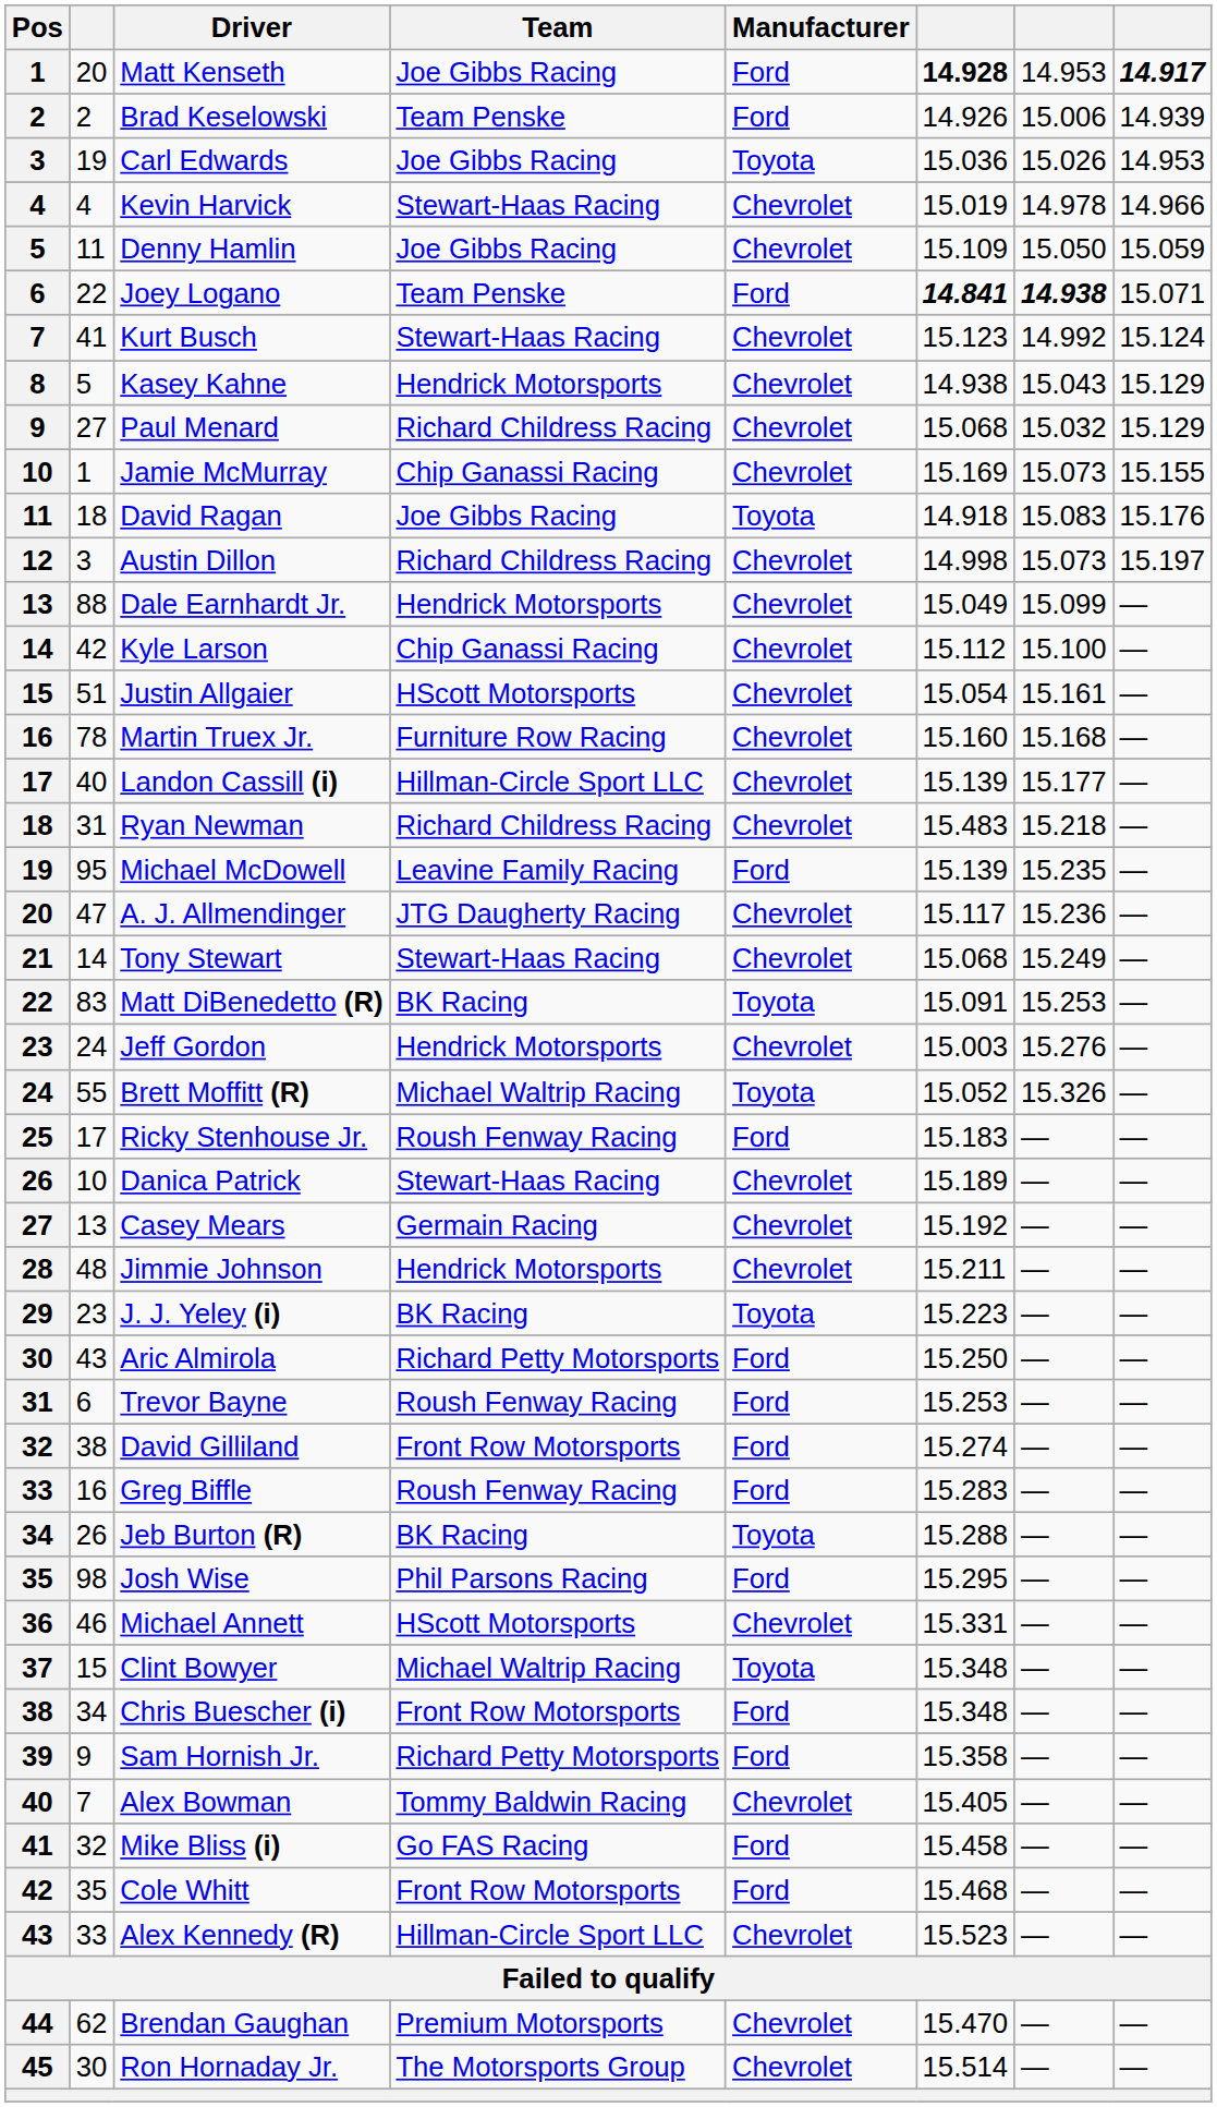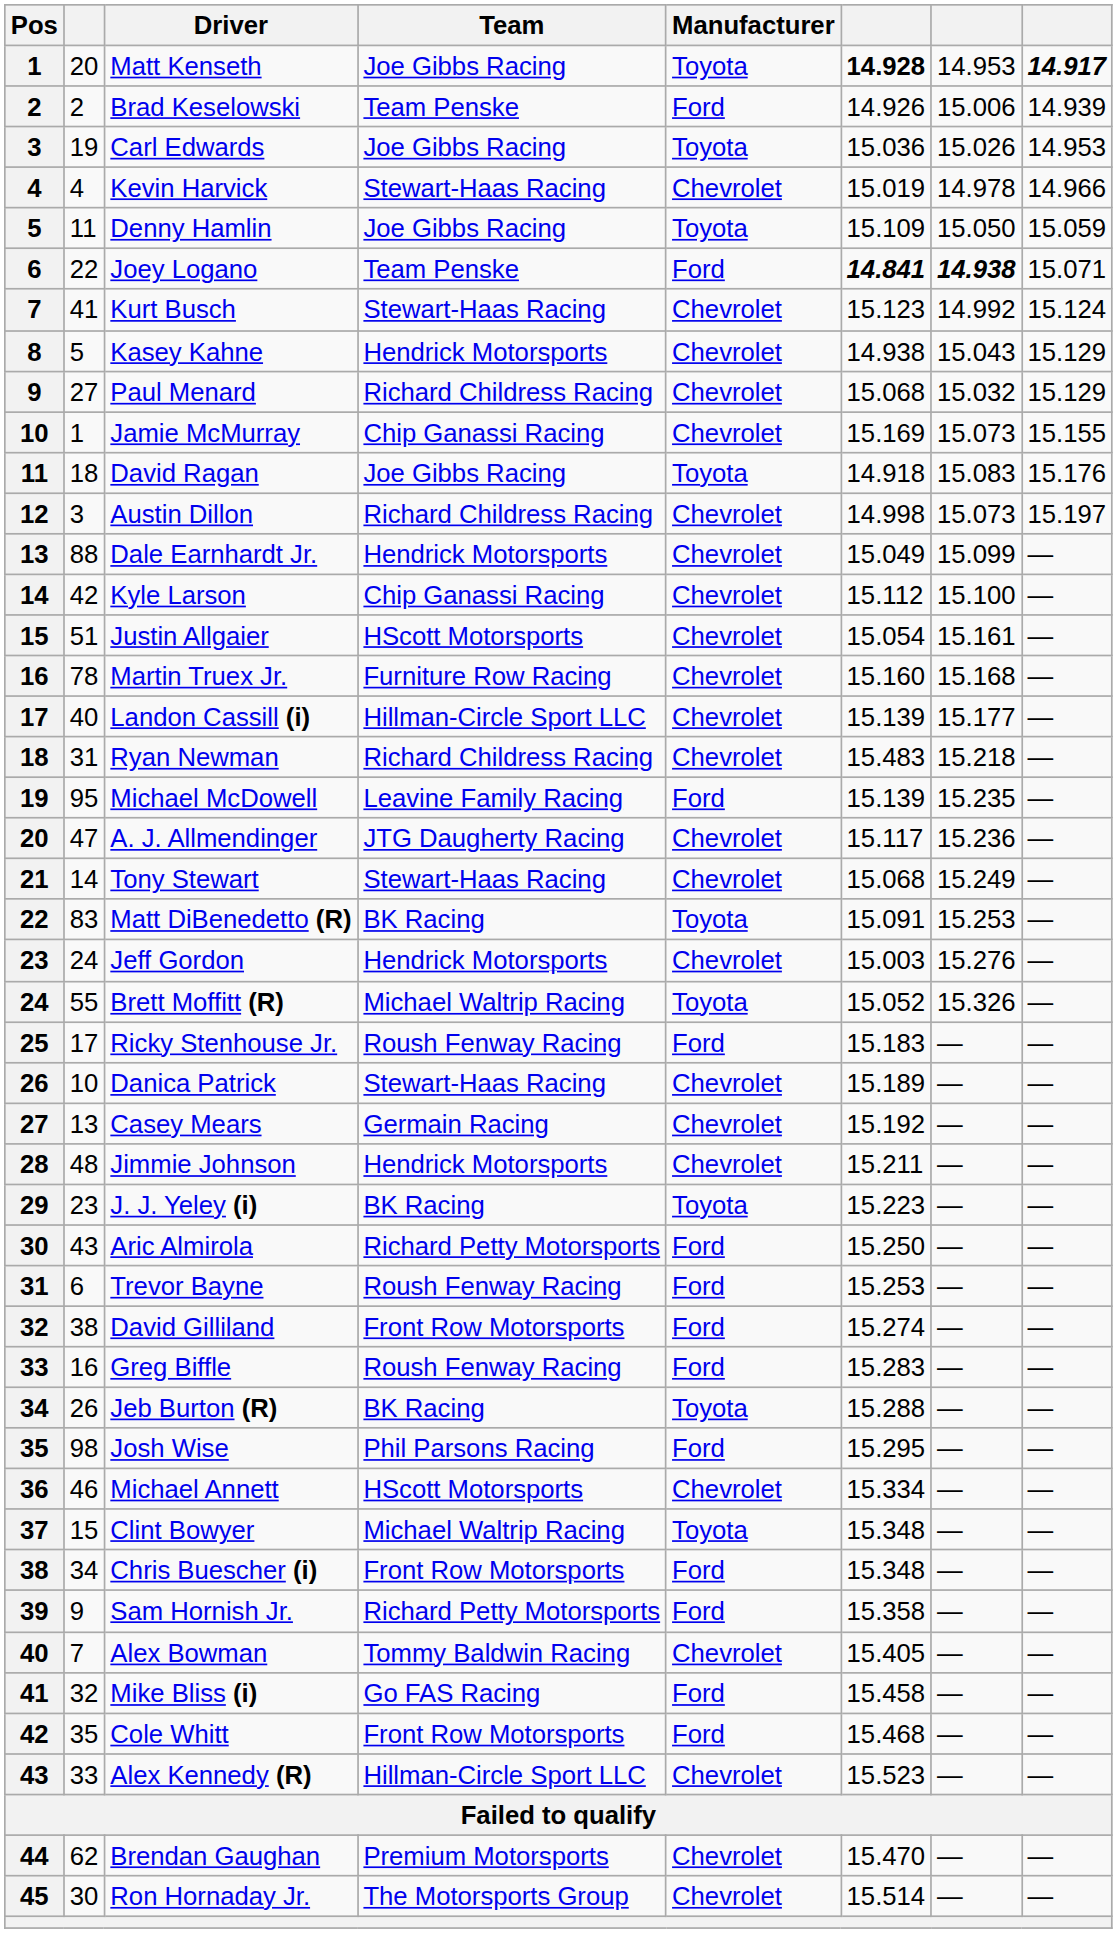Matt Kenseth | Manufacturer: Ford -> Toyota
Denny Hamlin | Manufacturer: Chevrolet -> Toyota
Michael Annett | column 6: 15.331 -> 15.334
